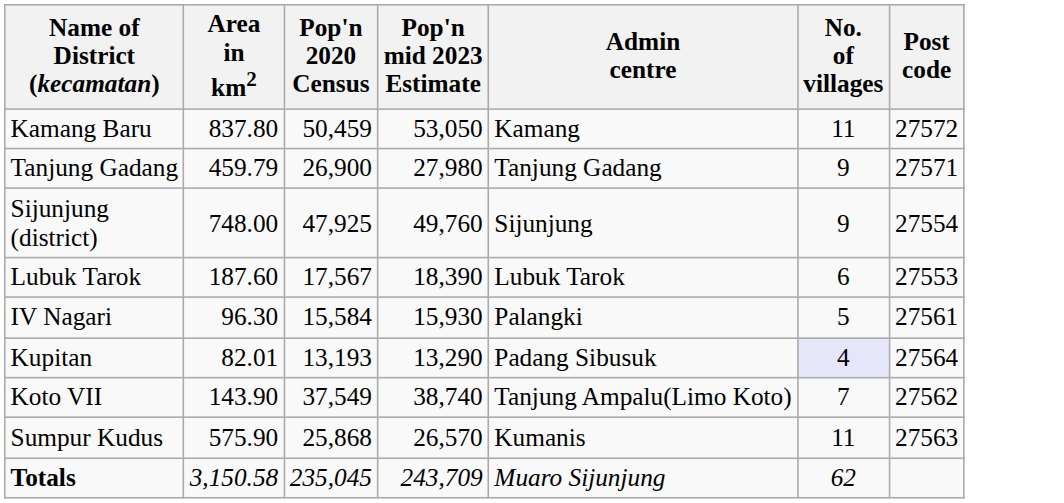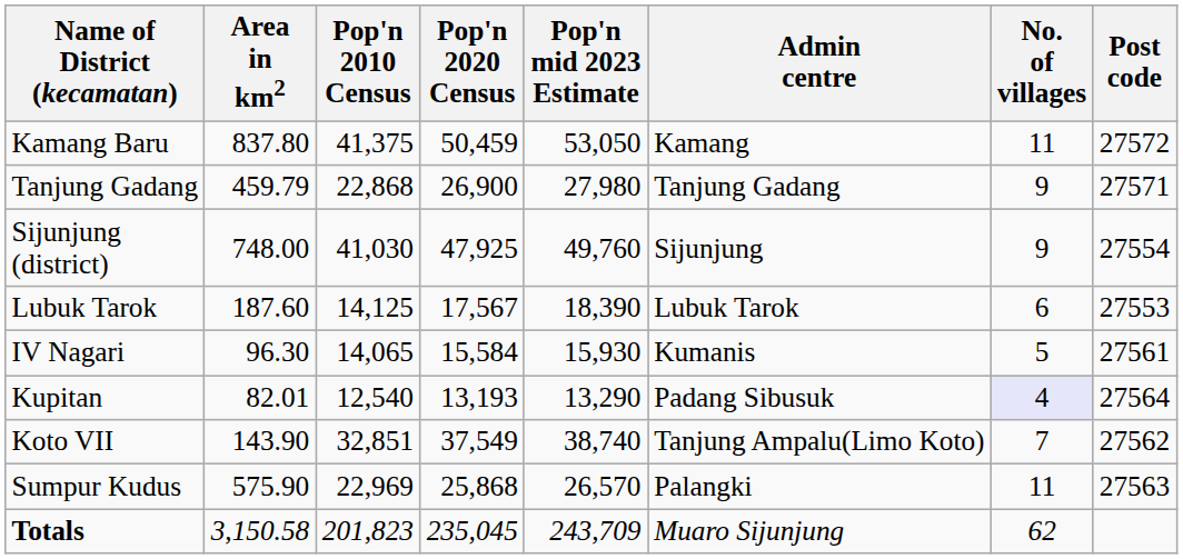+ column: Pop'n 2010 Census | 41,375 | 22,868 | 41,030 | 14,125 | 14,065 | 12,540 | 32,851 | 22,969 | 201,823
IV Nagari | Admin centre: Palangki -> Kumanis
Sumpur Kudus | Admin centre: Kumanis -> Palangki
